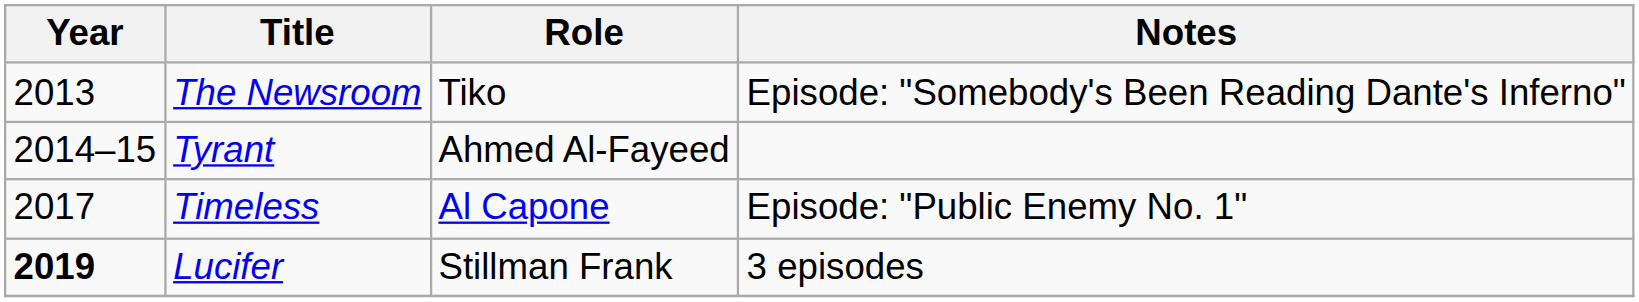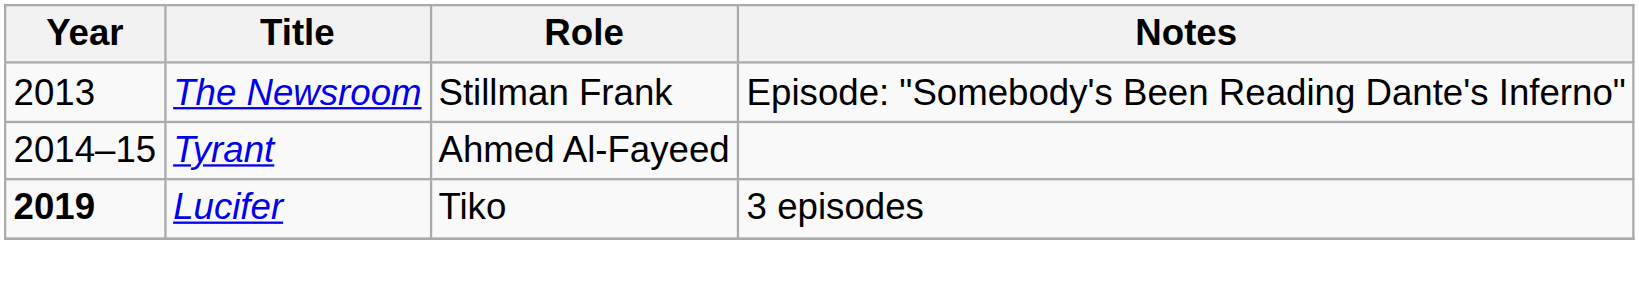The Newsroom | Role: Tiko -> Stillman Frank
- row: 2017 | Timeless | Al Capone | Episode: "Public Enemy No. 1"
Lucifer | Role: Stillman Frank -> Tiko
